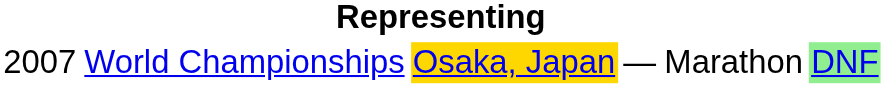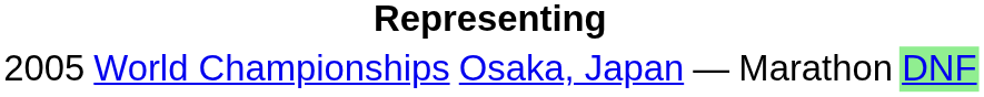World Championships | column 1: 2007 -> 2005
World Championships | column 3: gold background -> no background
